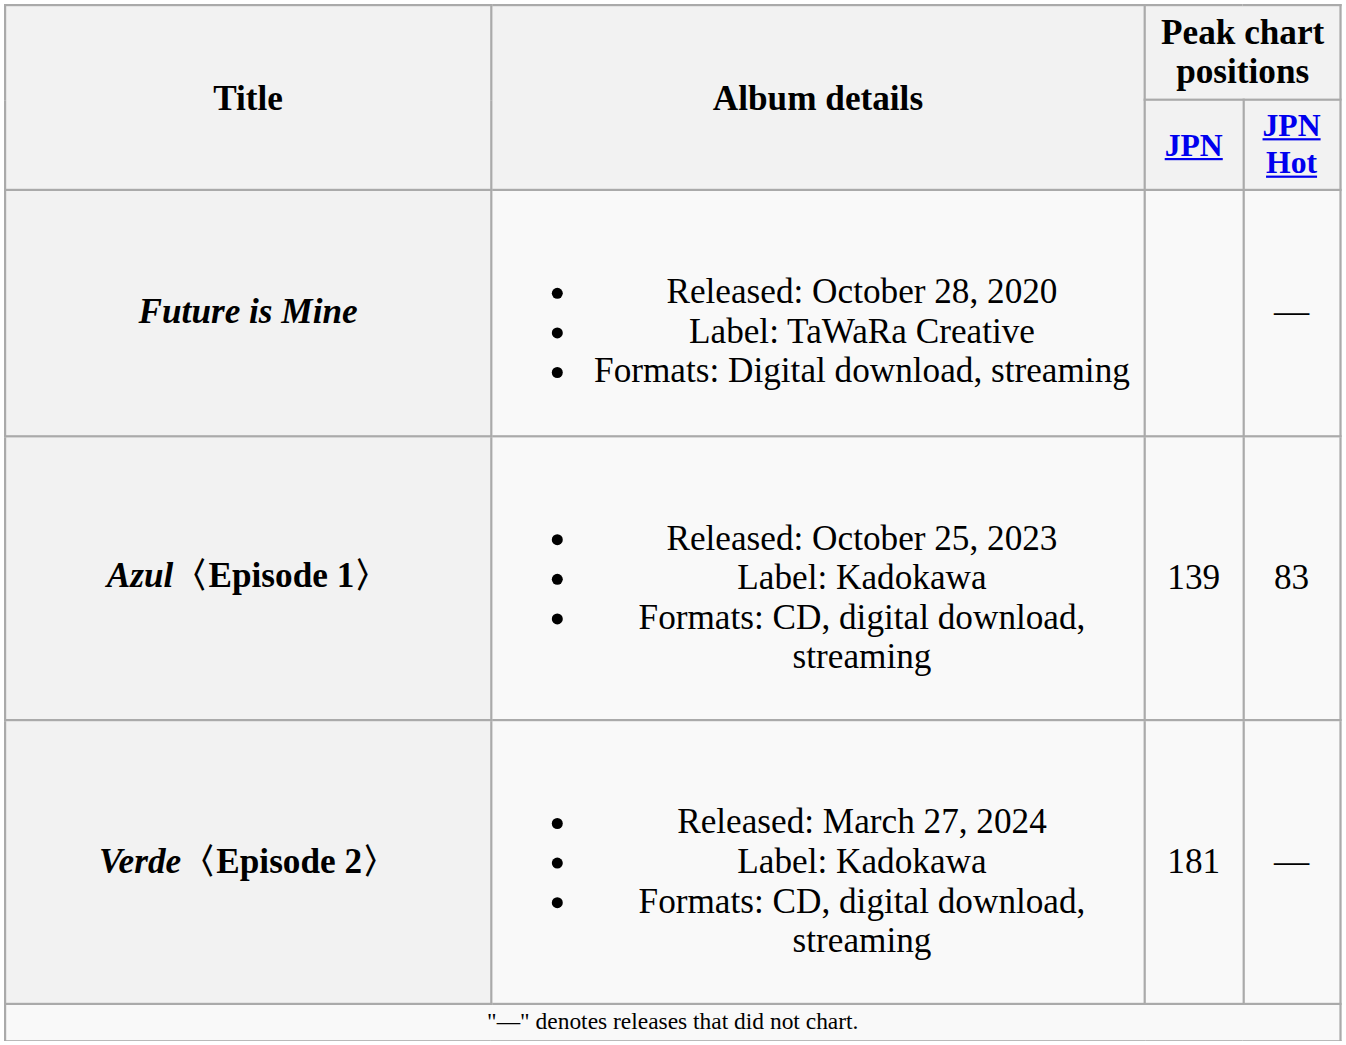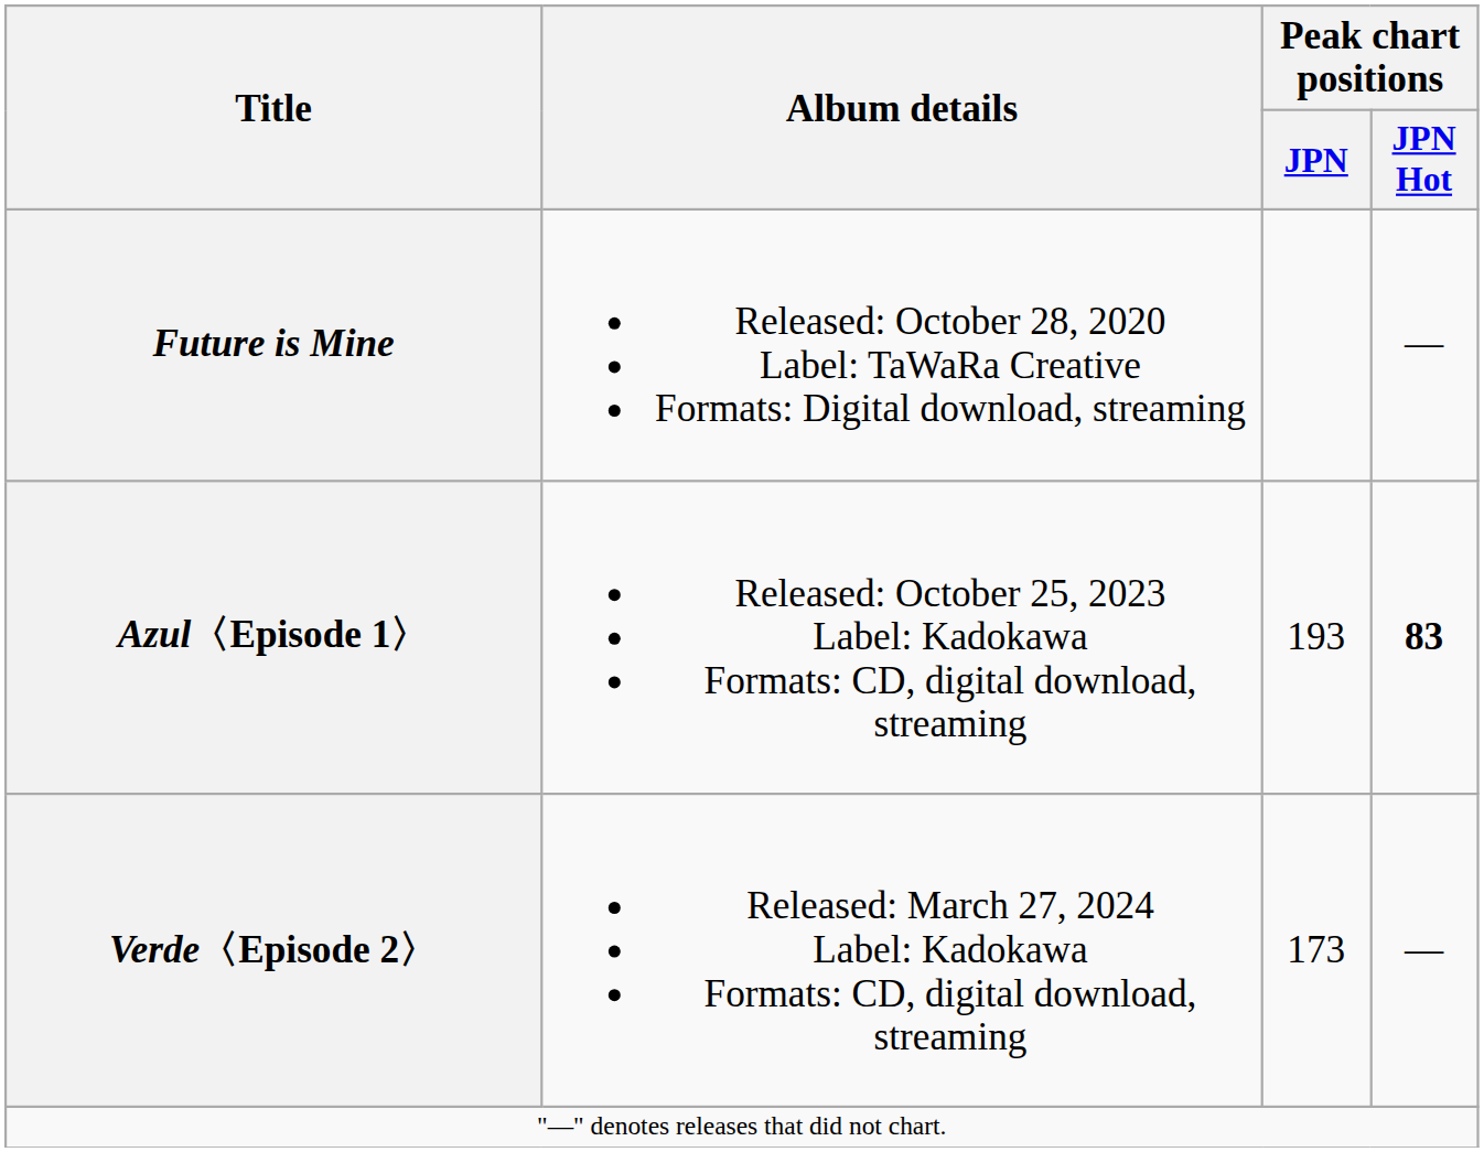Azul〈Episode 1〉 | Peak chart positions / JPN: 139 -> 193
Azul〈Episode 1〉 | Peak chart positions / JPN Hot: normal -> bold
Verde〈Episode 2〉 | Peak chart positions / JPN: 181 -> 173
